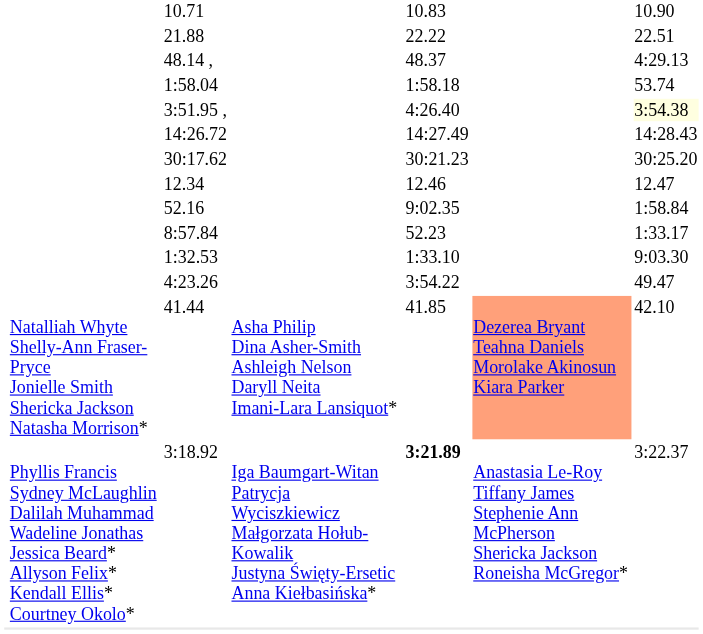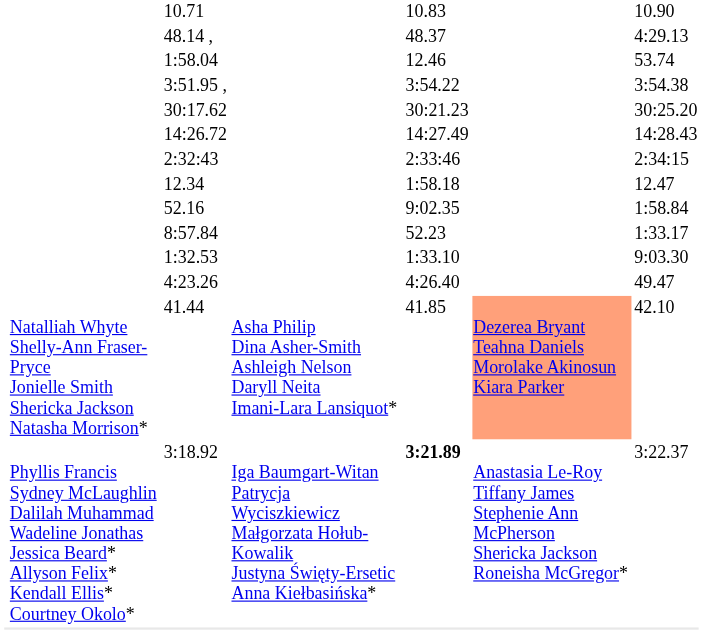- row: 21.88 | 22.22 | 22.51
1:58.04 | column 5: 1:58.18 -> 12.46
3:51.95 , | column 5: 4:26.40 -> 3:54.22
3:51.95 , | column 7: lightyellow background -> no background
rows swapped: 14:26.72 <-> 30:17.62
+ row: 2:32:43 | 2:33:46 | 2:34:15
12.34 | column 5: 12.46 -> 1:58.18
4:23.26 | column 5: 3:54.22 -> 4:26.40
